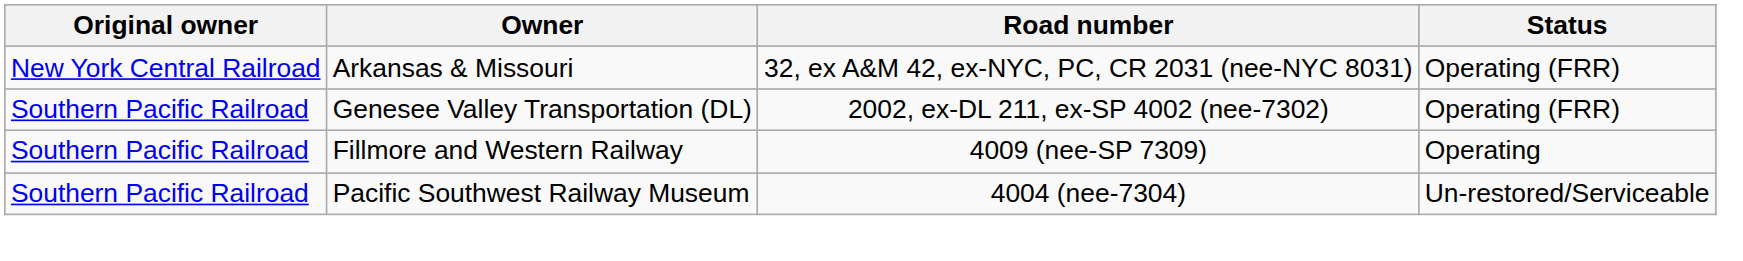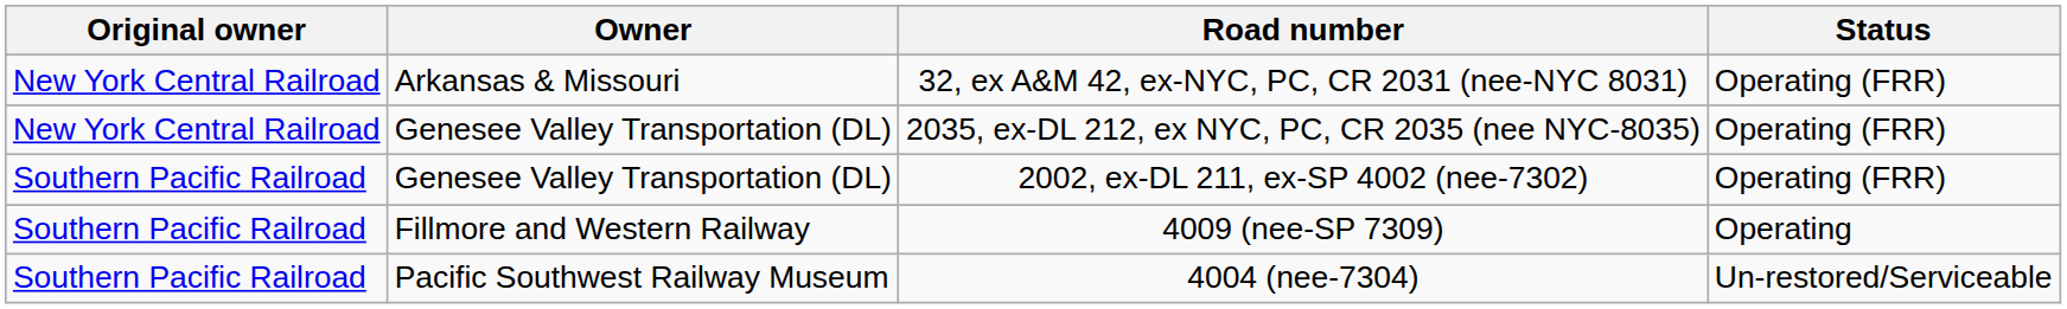+ row: New York Central Railroad | Genesee Valley Transportation (DL) | 2035, ex-DL 212, ex NYC, PC, CR 2035 (nee NYC-8035) | Operating (FRR)
